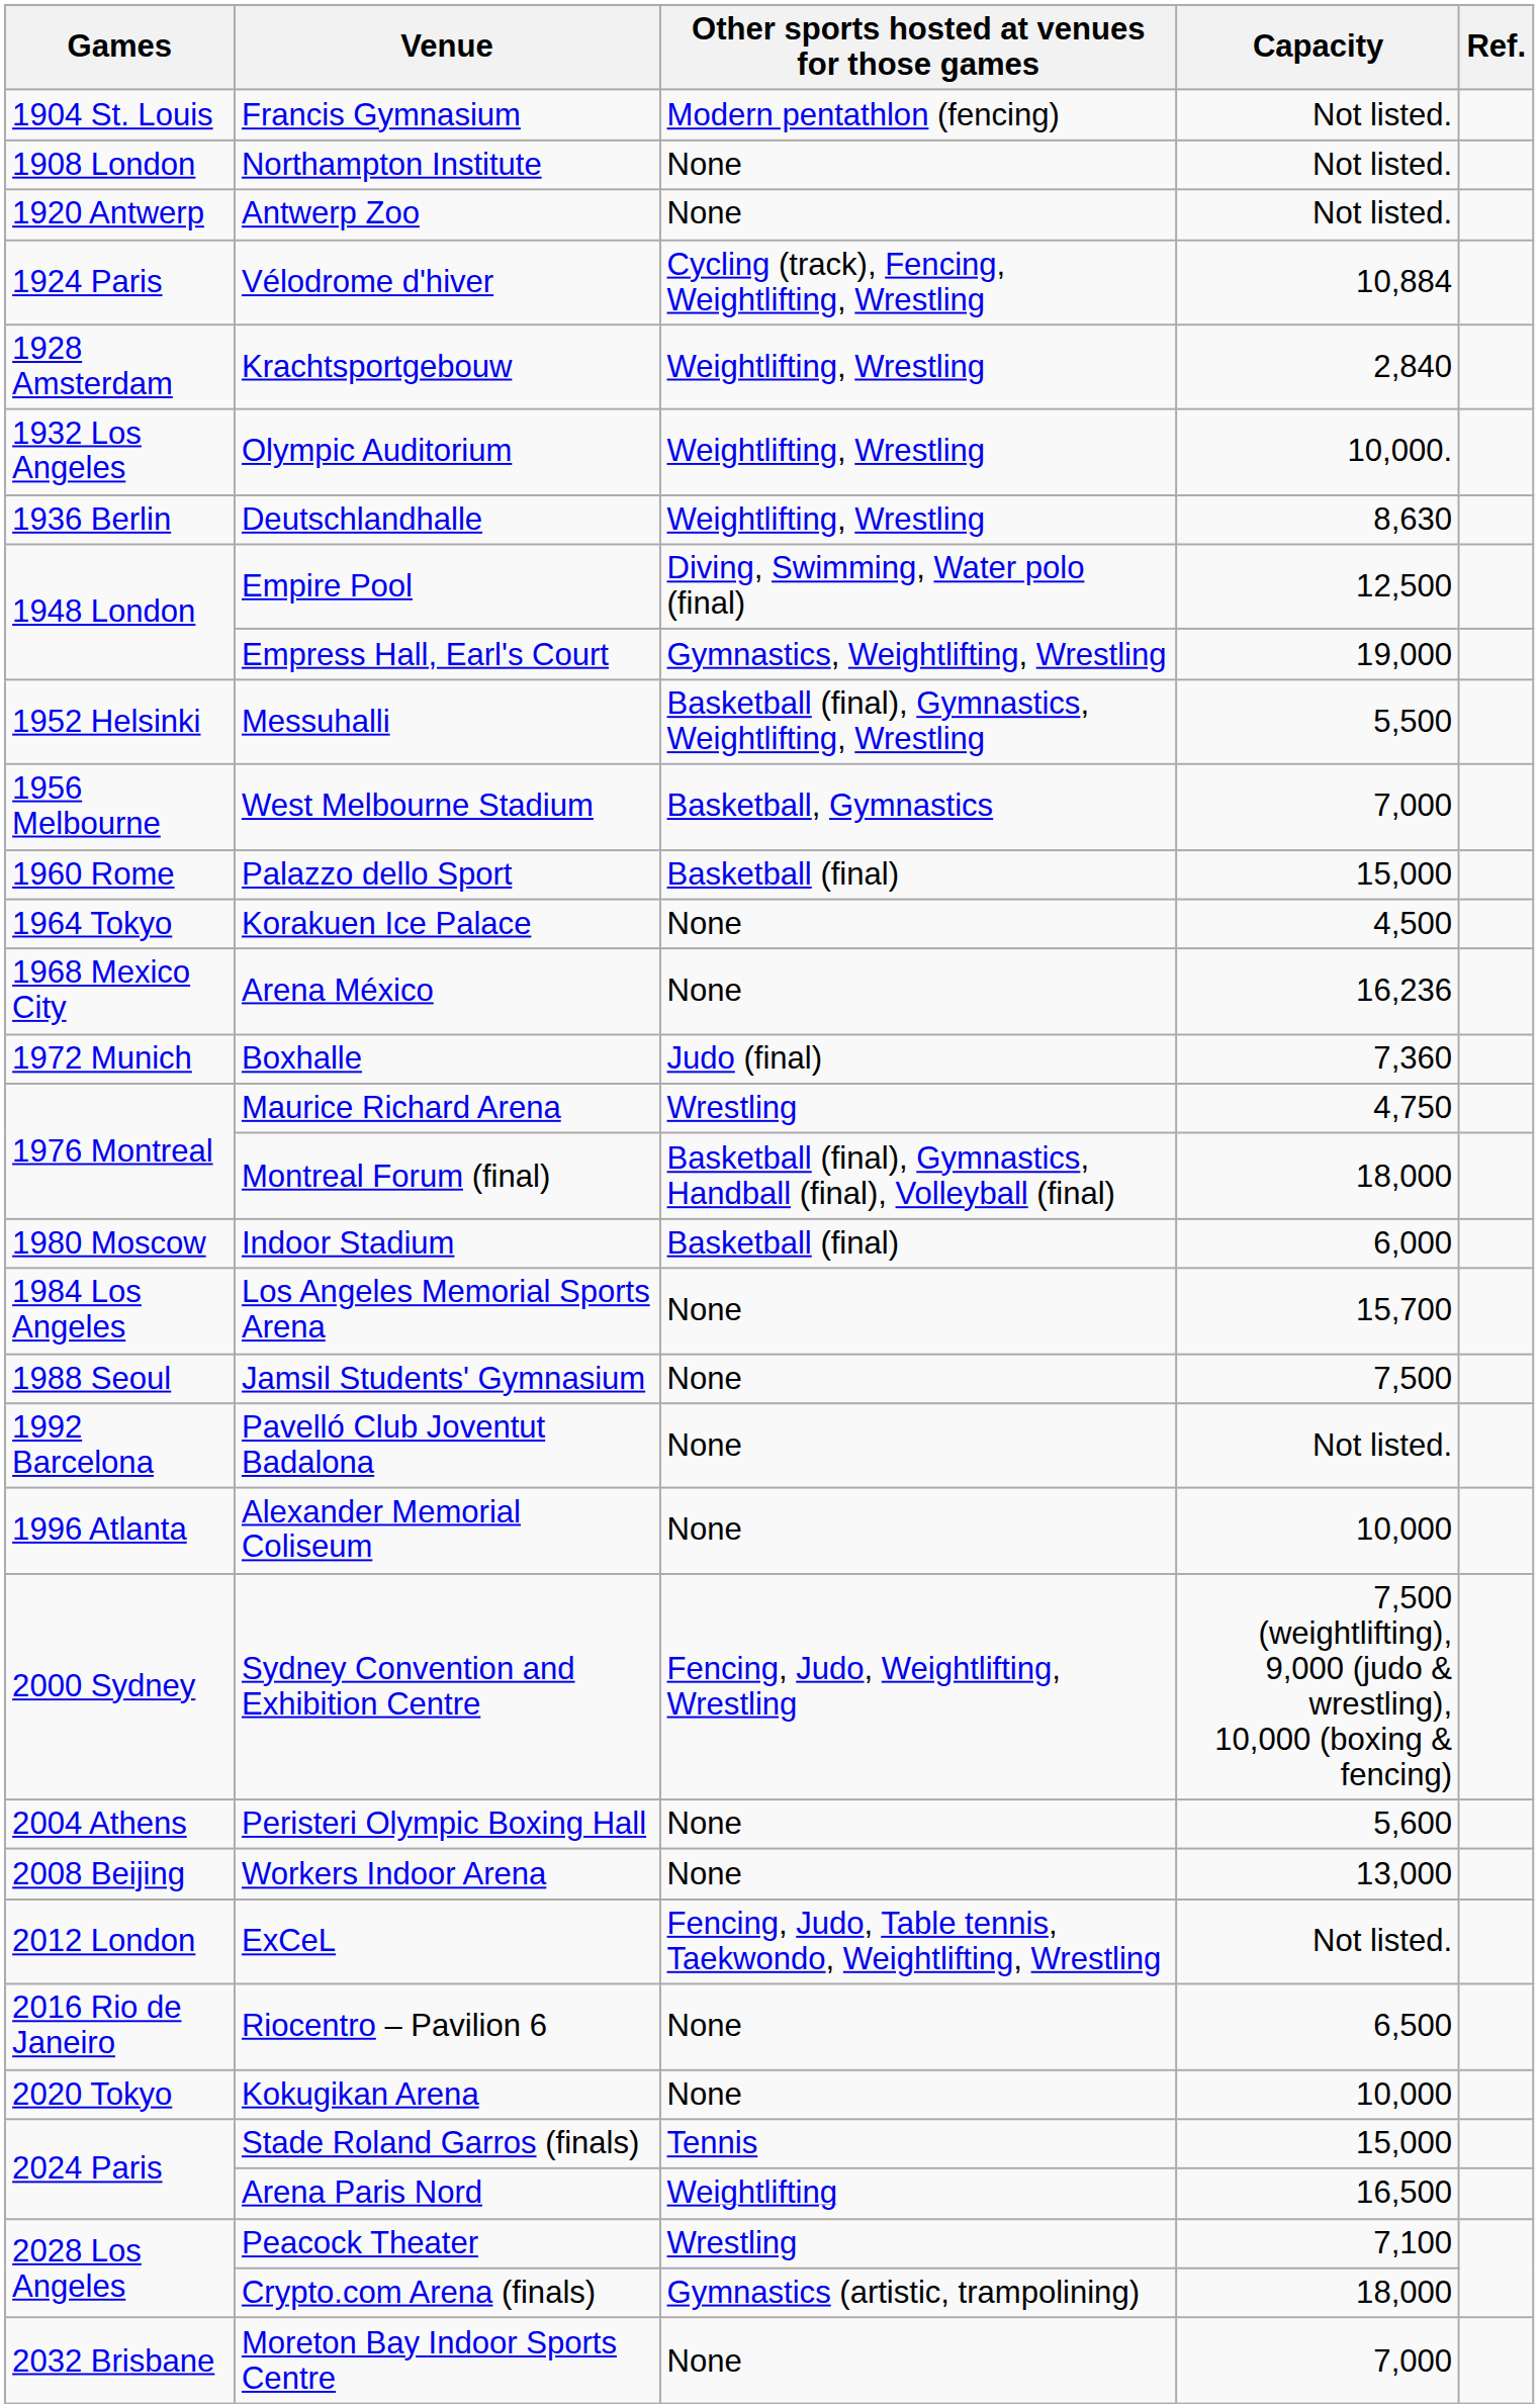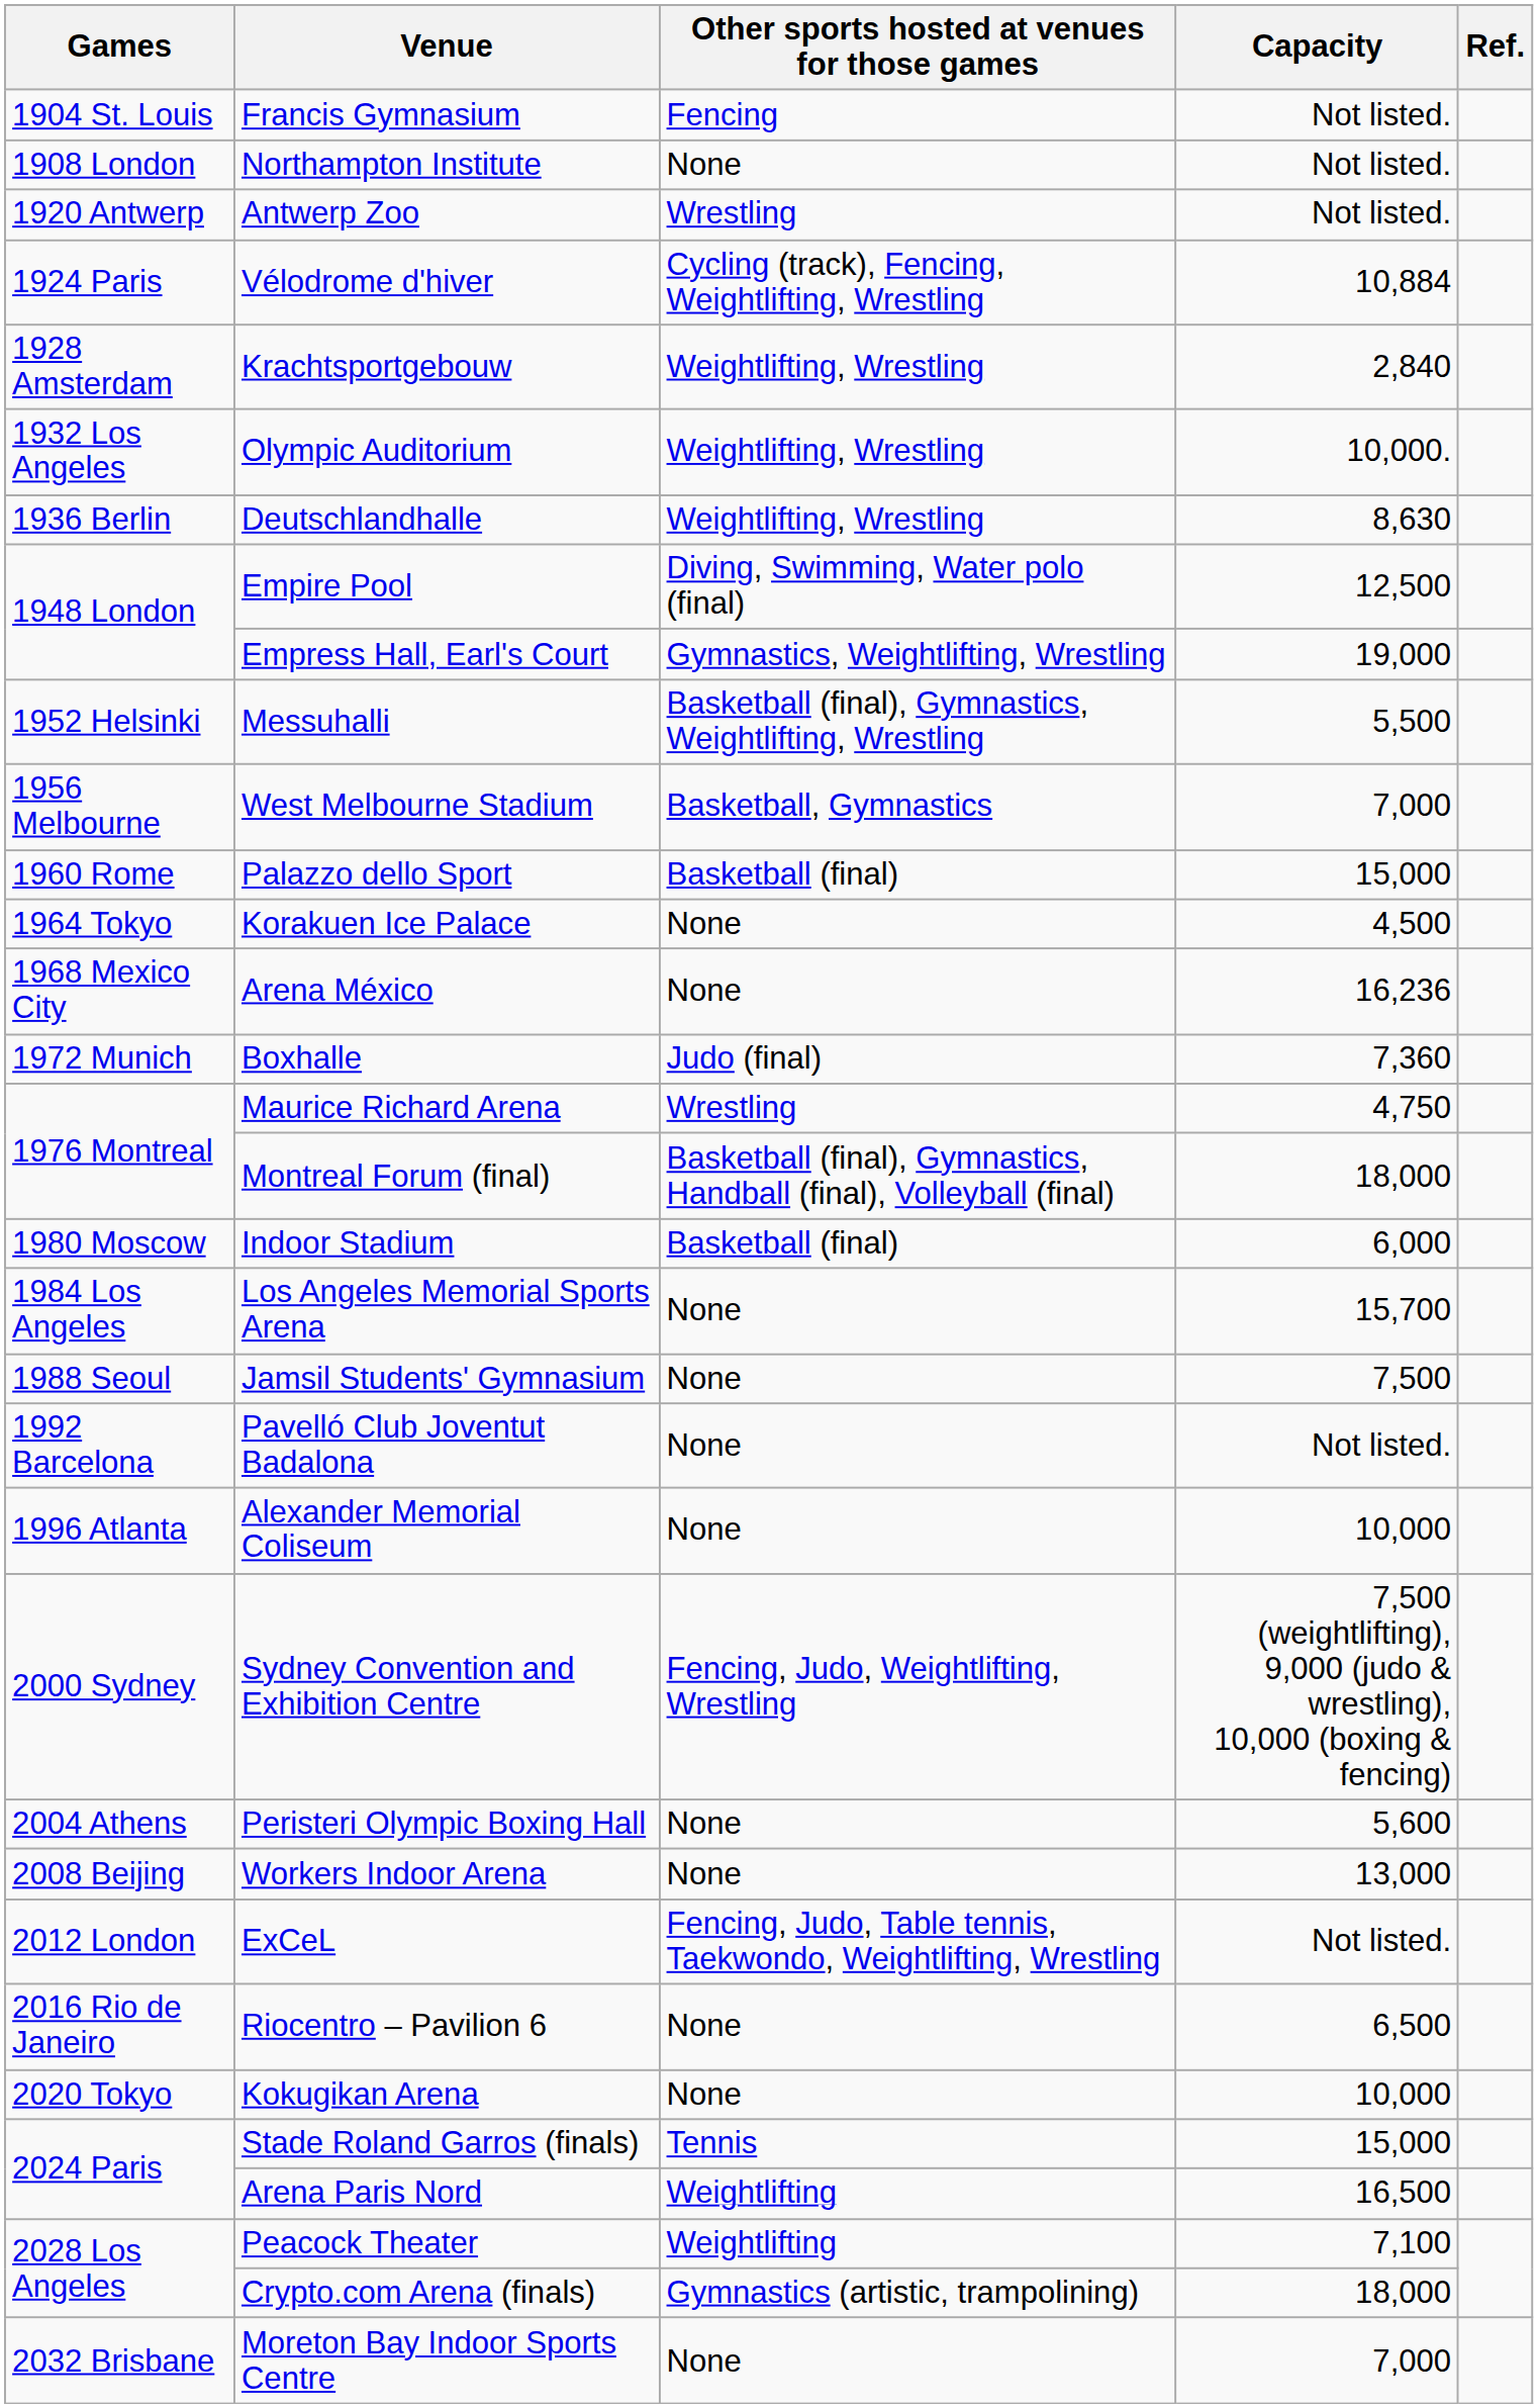Francis Gymnasium | Other sports hosted at venues for those games: Modern pentathlon (fencing) -> Fencing
Antwerp Zoo | Other sports hosted at venues for those games: None -> Wrestling
Peacock Theater | Other sports hosted at venues for those games: Wrestling -> Weightlifting
